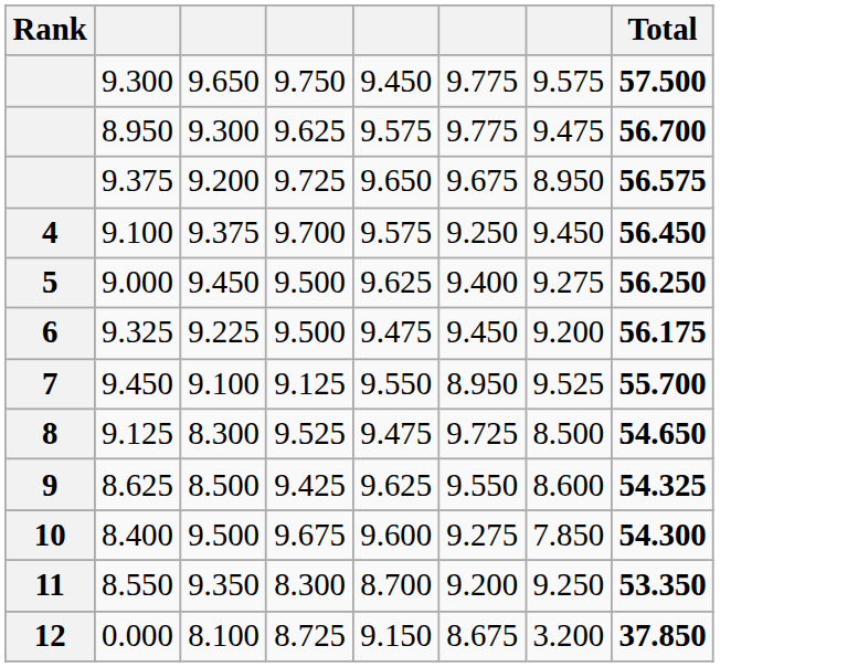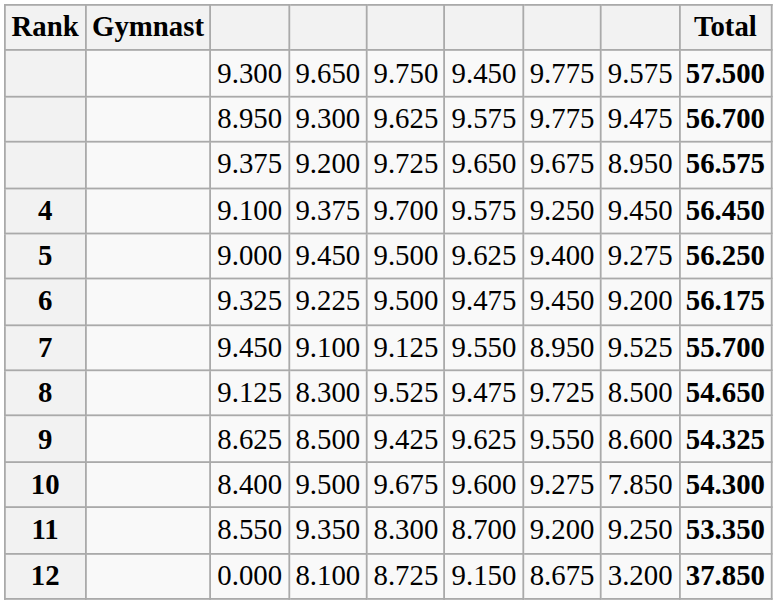+ column: Gymnast
